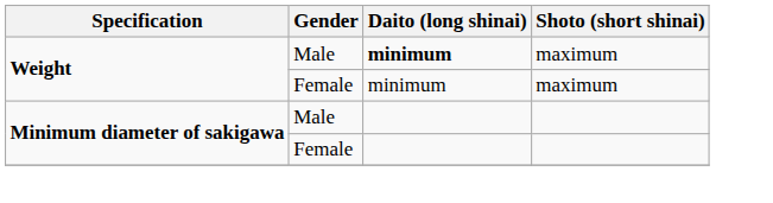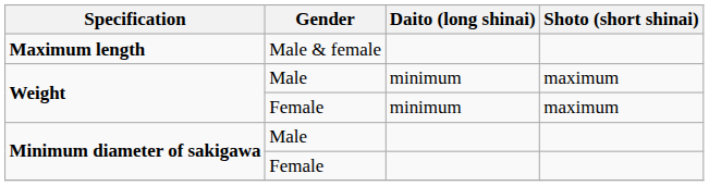+ row: Maximum length | Male & female
Weight / Male | Daito (long shinai): bold -> normal
